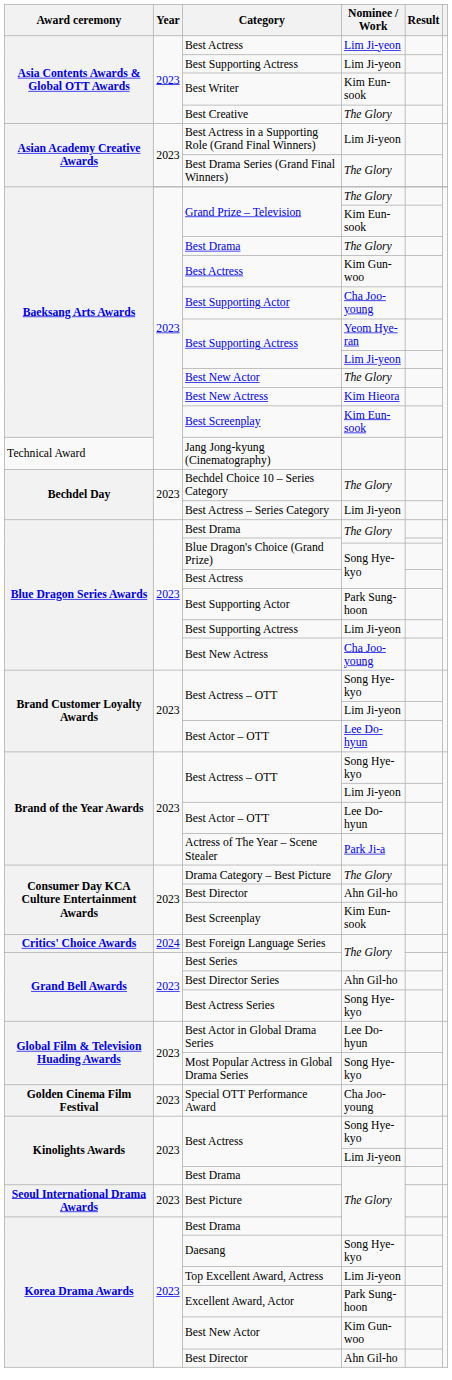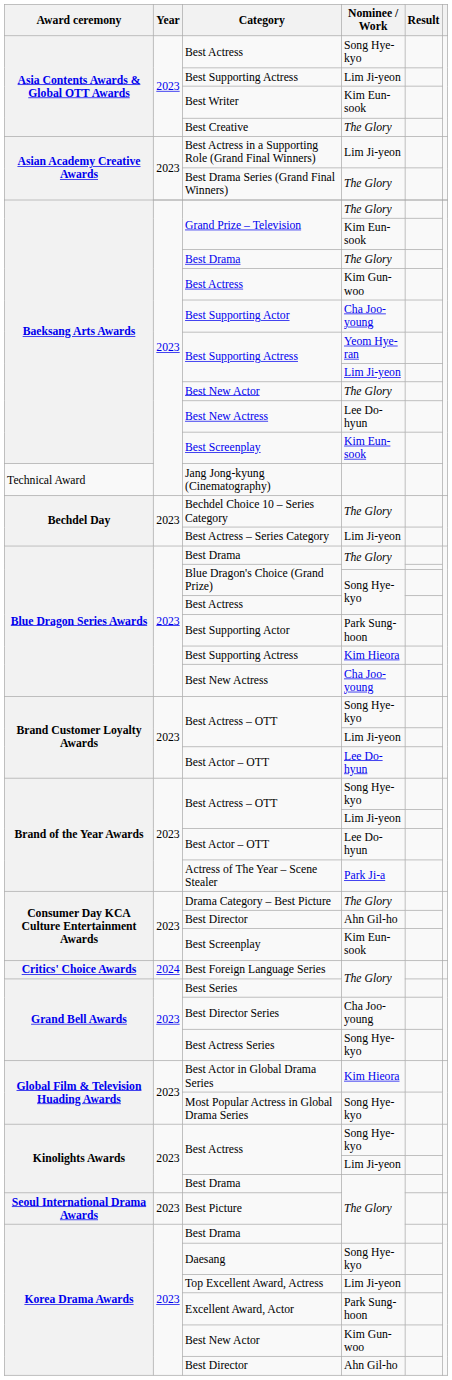Asia Contents Awards & Global OTT Awards / Best Actress | Nominee / Work: Lim Ji-yeon -> Song Hye-kyo
Baeksang Arts Awards / Best New Actress | Nominee / Work: Kim Hieora -> Lee Do-hyun
Blue Dragon Series Awards / Best Supporting Actress | Nominee / Work: Lim Ji-yeon -> Kim Hieora
Best Director Series | Nominee / Work: Ahn Gil-ho -> Cha Joo-young
Best Actor in Global Drama Series | Nominee / Work: Lee Do-hyun -> Kim Hieora
- row: Golden Cinema Film Festival | 2023 | Special OTT Performance Award | Cha Joo-young
